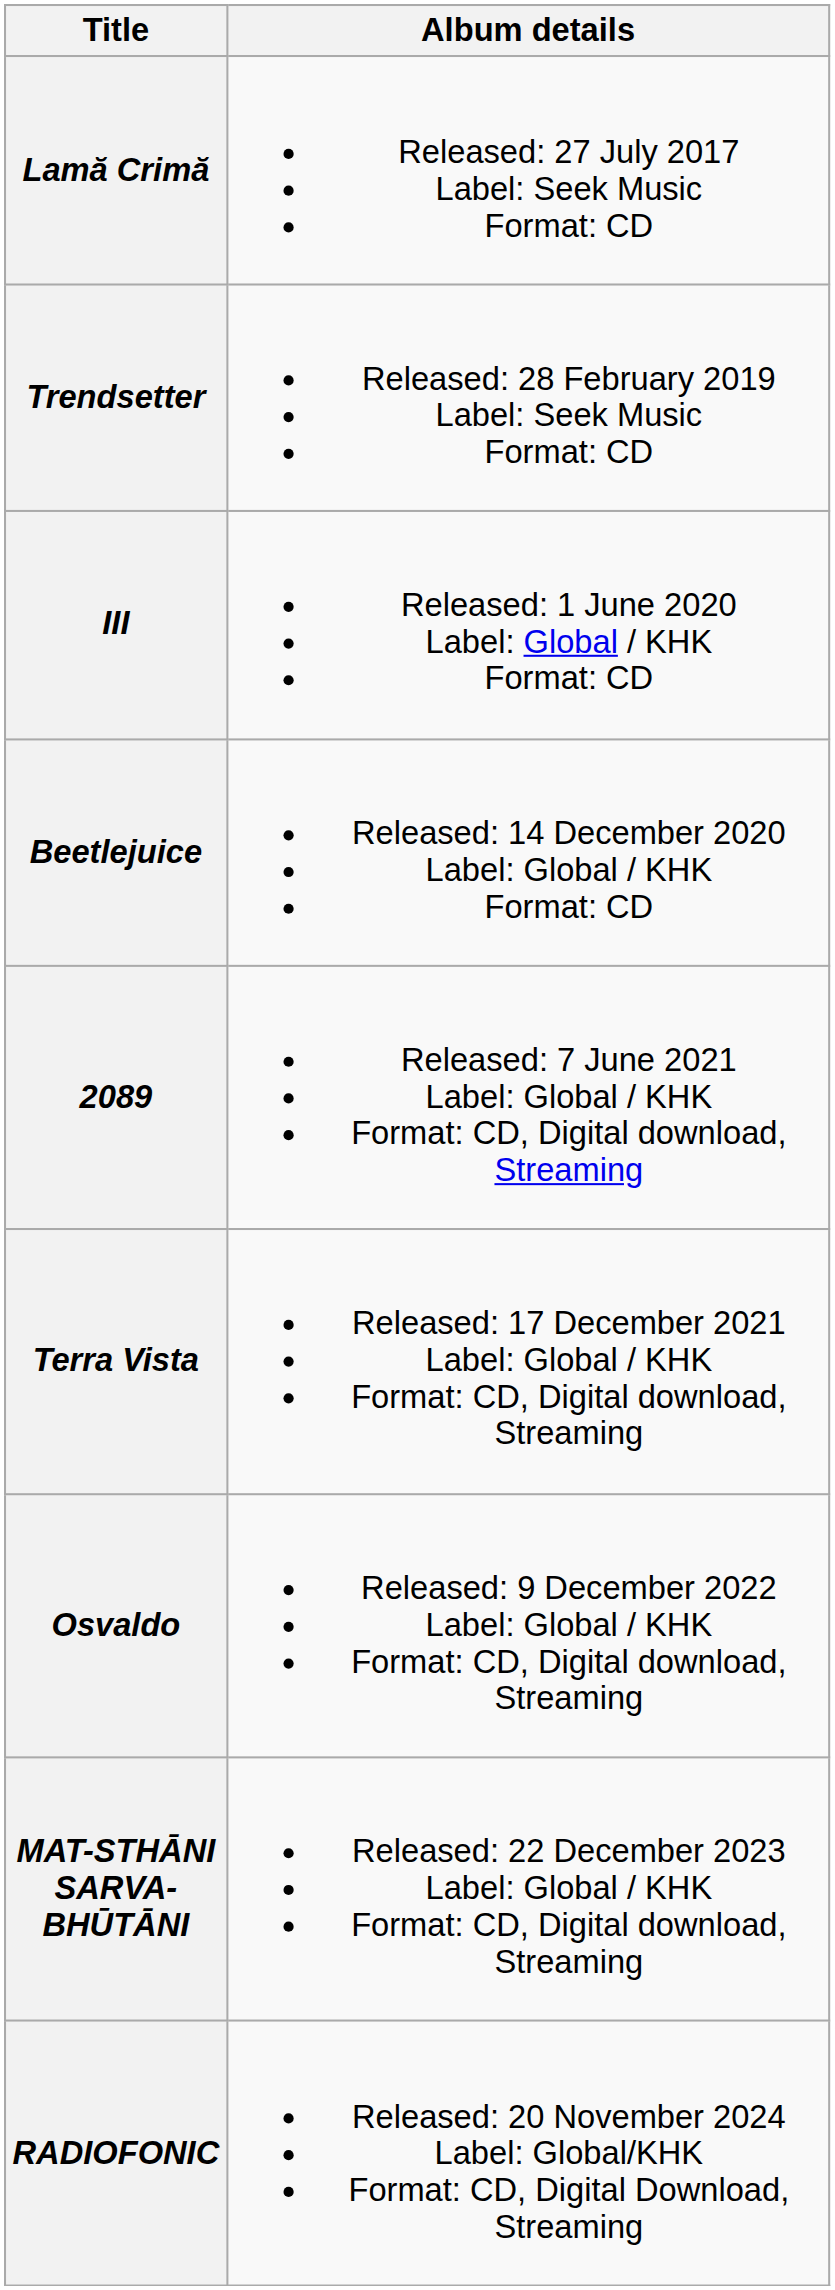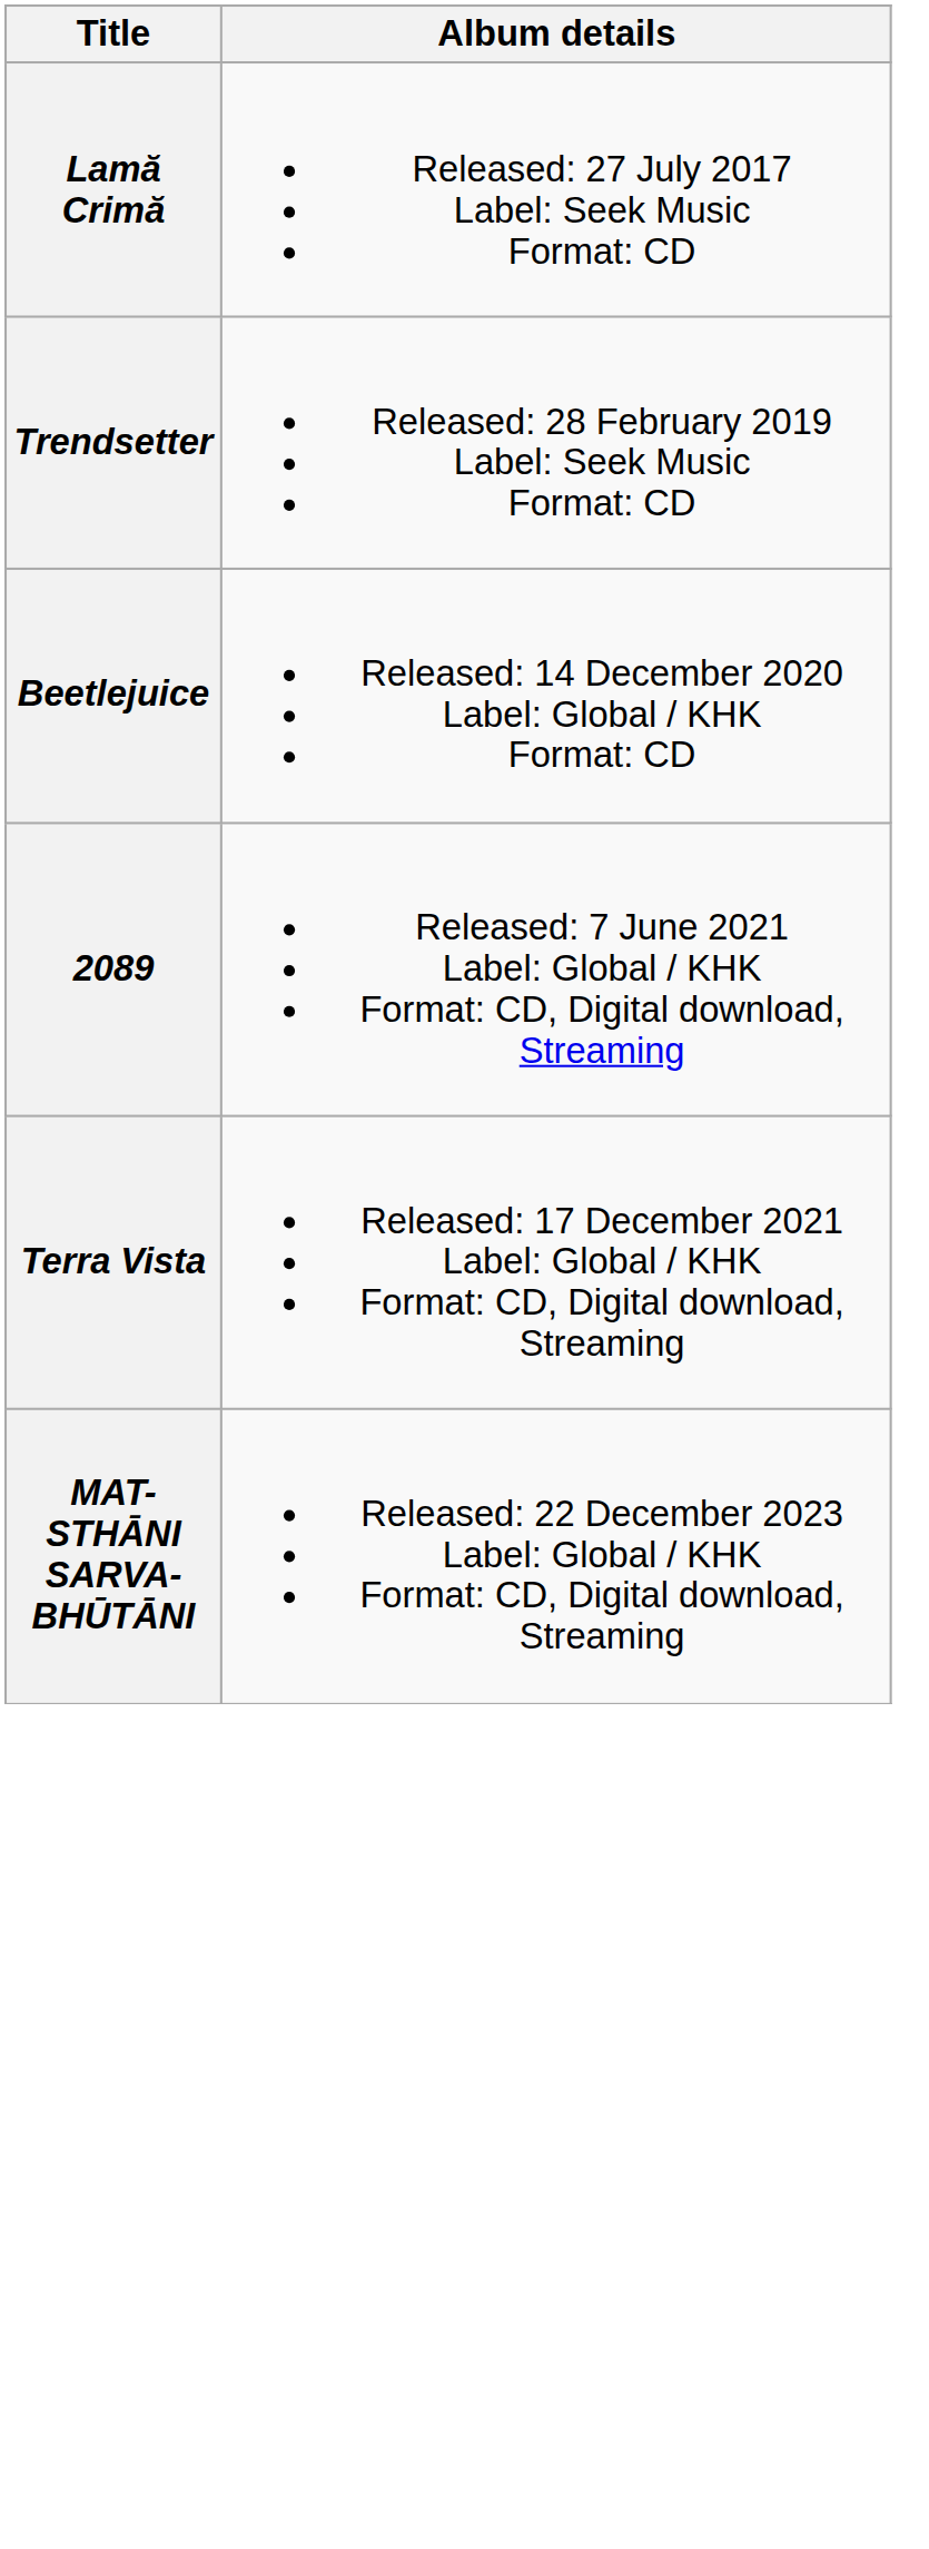- row: III | Released: 1 June 2020 Label: Global / KHK Format: CD
- row: Osvaldo | Released: 9 December 2022 Label: Global / KHK Format: CD, Digital download, Streaming
- row: RADIOFONIC | Released: 20 November 2024 Label: Global/KHK Format: CD, Digital Download, Streaming
